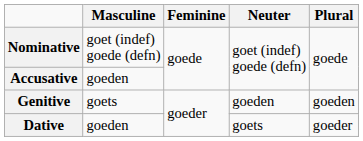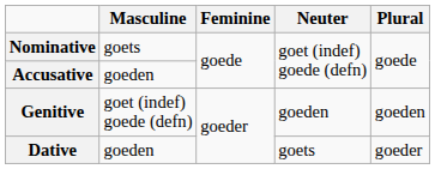Nominative | Masculine: goet (indef) goede (defn) -> goets
Genitive | Masculine: goets -> goet (indef) goede (defn)
